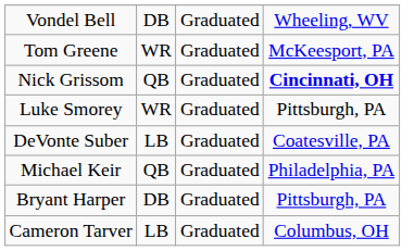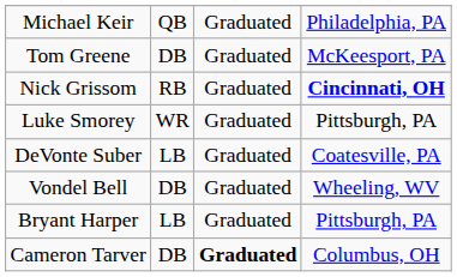rows swapped: Vondel Bell <-> Michael Keir
Tom Greene | column 2: WR -> DB
Nick Grissom | column 2: QB -> RB
Bryant Harper | column 2: DB -> LB
Cameron Tarver | column 2: LB -> DB
Cameron Tarver | column 3: normal -> bold
